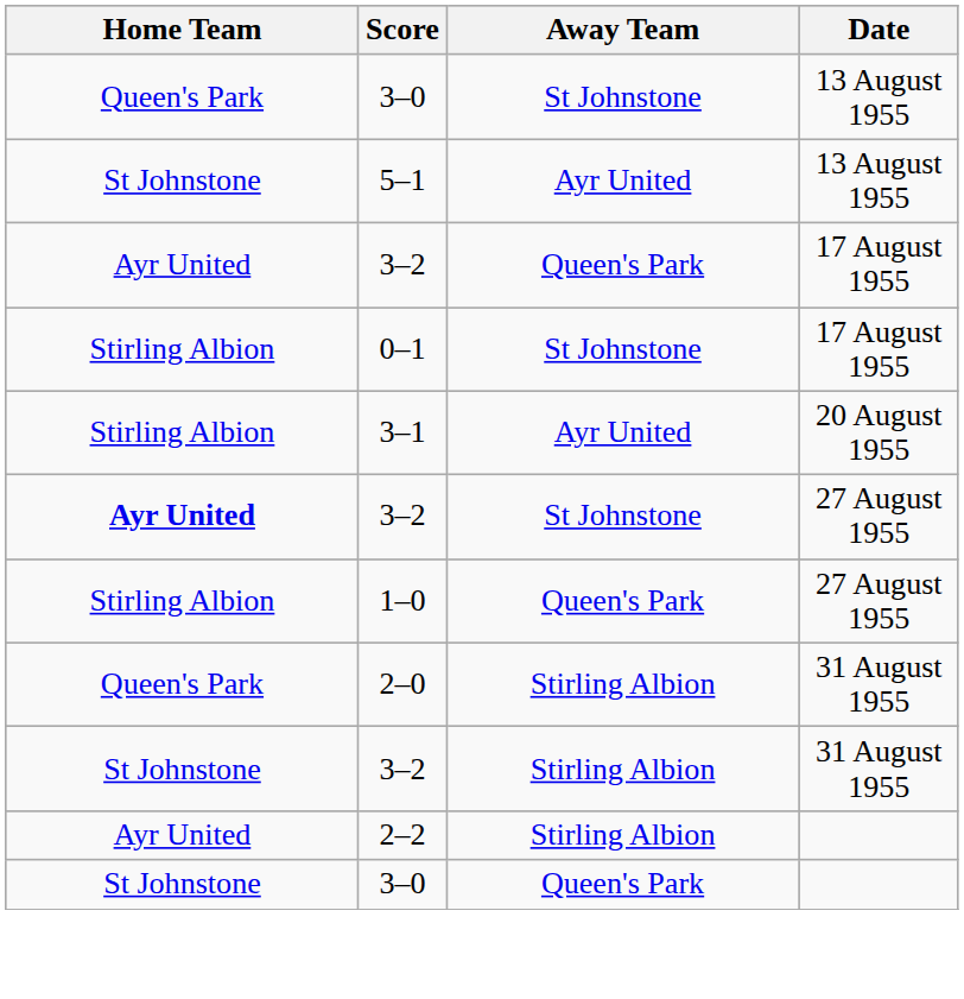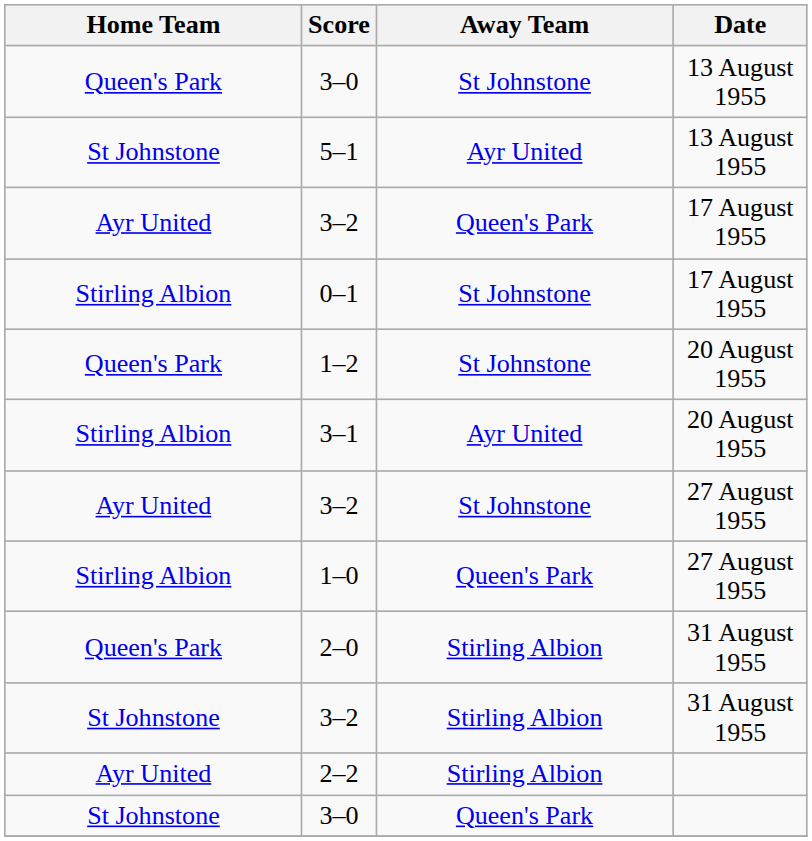+ row: Queen's Park | 1–2 | St Johnstone | 20 August 1955
3–2 / 27 August 1955 | Home Team: bold -> normal
